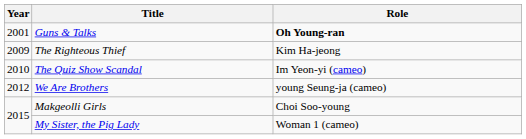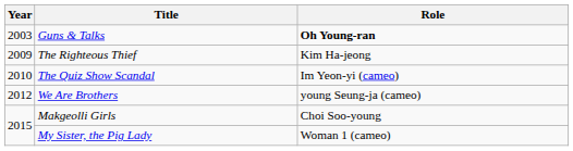Guns & Talks | Year: 2001 -> 2003
